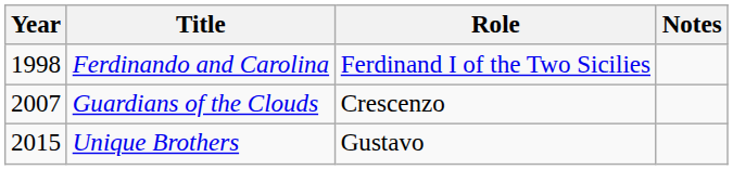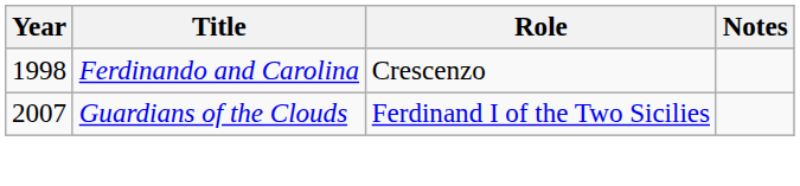Ferdinando and Carolina | Role: Ferdinand I of the Two Sicilies -> Crescenzo
Guardians of the Clouds | Role: Crescenzo -> Ferdinand I of the Two Sicilies
- row: 2015 | Unique Brothers | Gustavo
